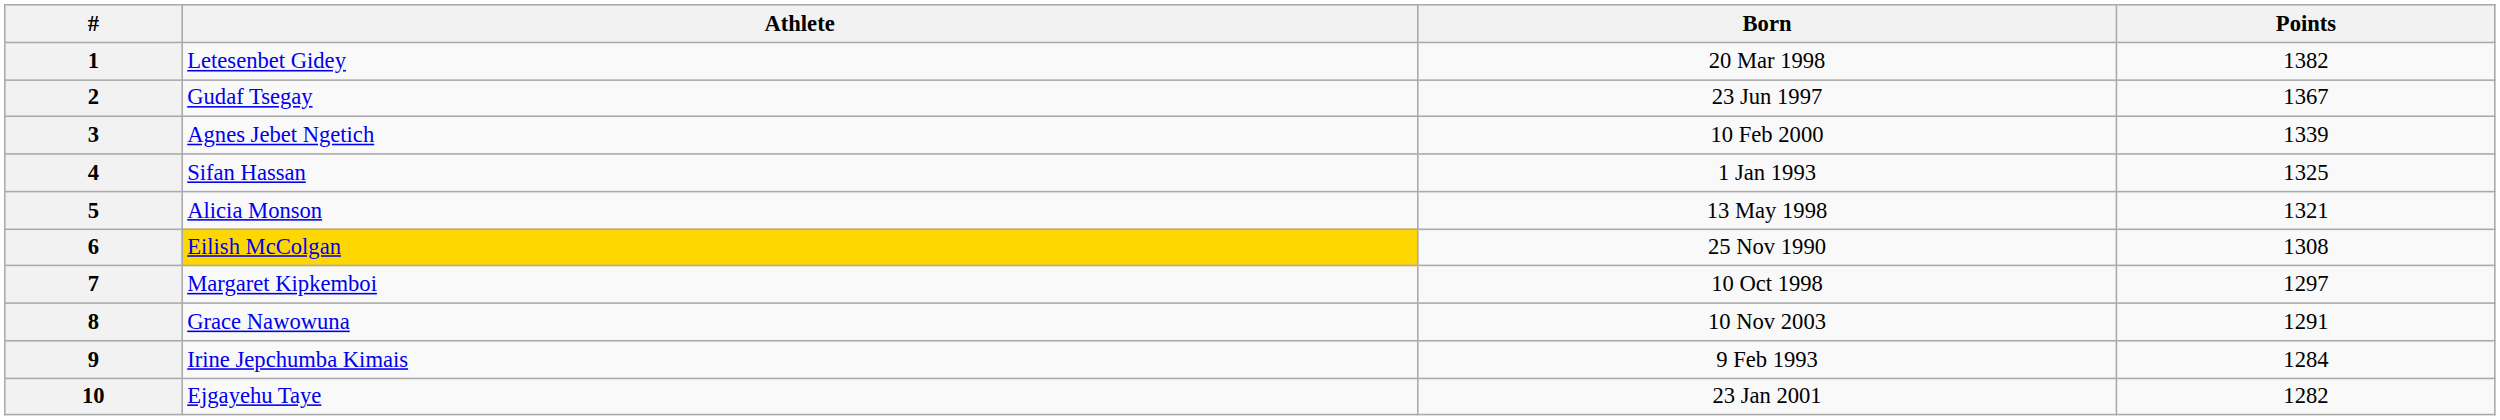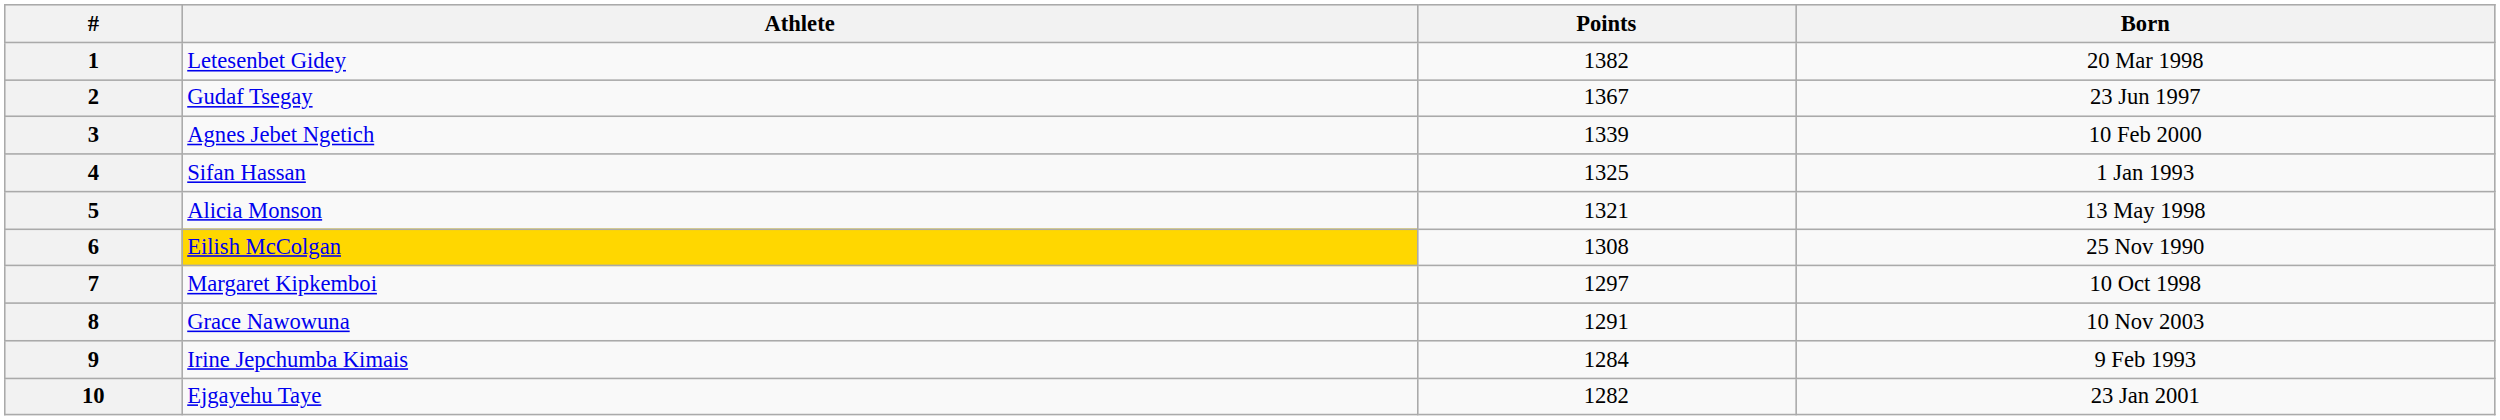columns swapped: Born <-> Points
